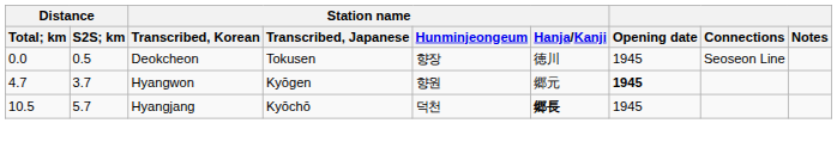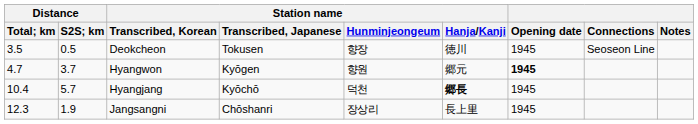Deokcheon | Distance / Total; km: 0.0 -> 3.5
Hyangjang | Distance / Total; km: 10.5 -> 10.4
+ row: 12.3 | 1.9 | Jangsangni | Chōshanri | 장상리 | 長上里 | 1945
